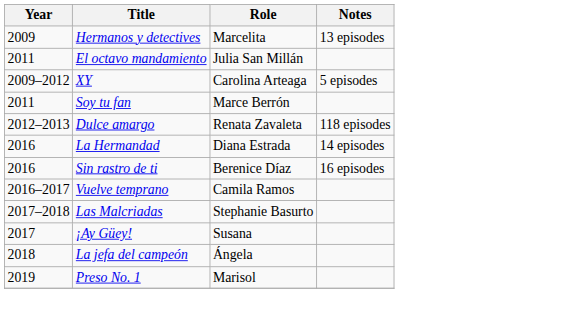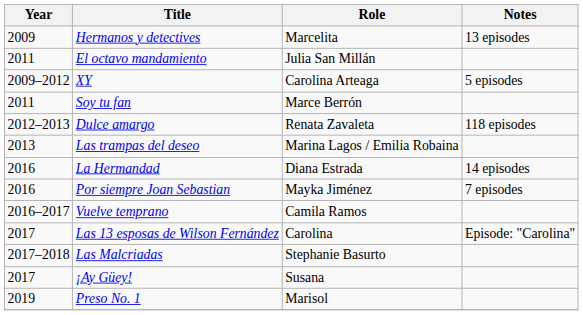+ row: 2013 | Las trampas del deseo | Marina Lagos / Emilia Robaina
+ row: 2016 | Por siempre Joan Sebastian | Mayka Jiménez | 7 episodes
- row: 2016 | Sin rastro de ti | Berenice Díaz | 16 episodes
+ row: 2017 | Las 13 esposas de Wilson Fernández | Carolina | Episode: "Carolina"
- row: 2018 | La jefa del campeón | Ángela
